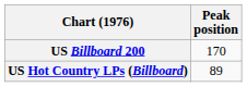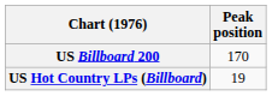US Hot Country LPs (Billboard) | Peak position: 89 -> 19
